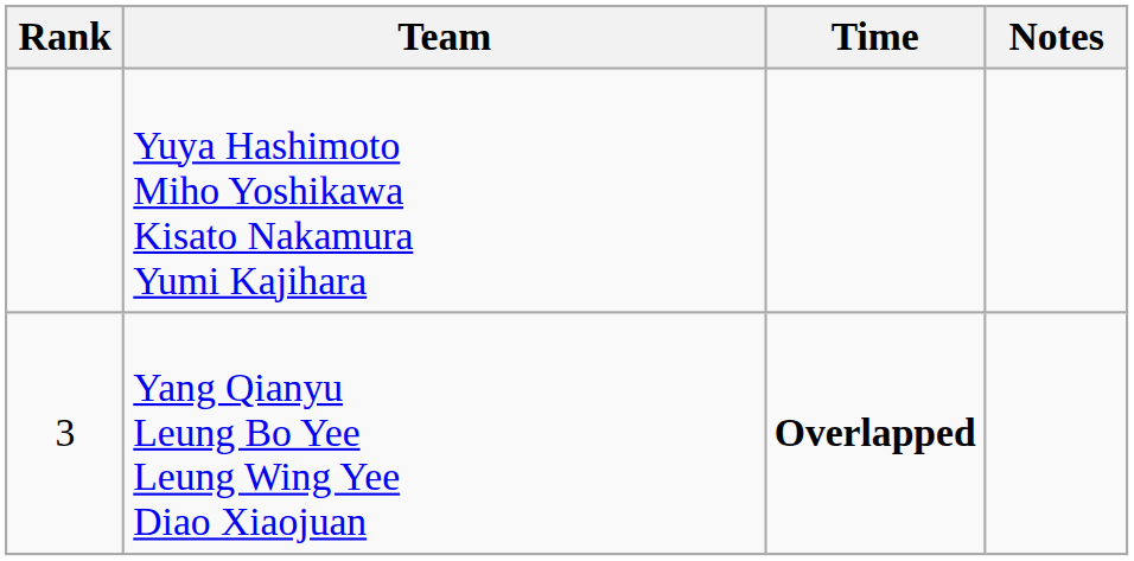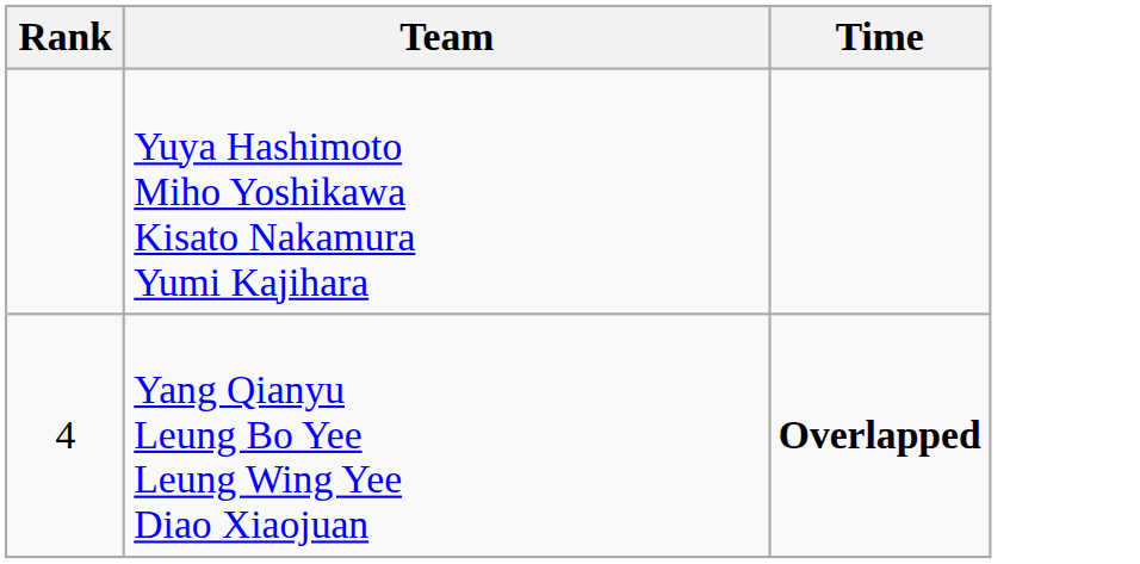- column: Notes
Yang Qianyu Leung Bo Yee Leung Wing Yee Diao Xiaojuan | Rank: 3 -> 4
